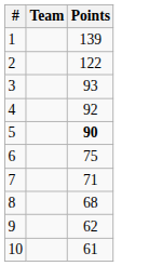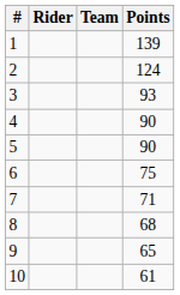+ column: Rider
2 | Points: 122 -> 124
4 | Points: 92 -> 90
5 | Points: bold -> normal
9 | Points: 62 -> 65
